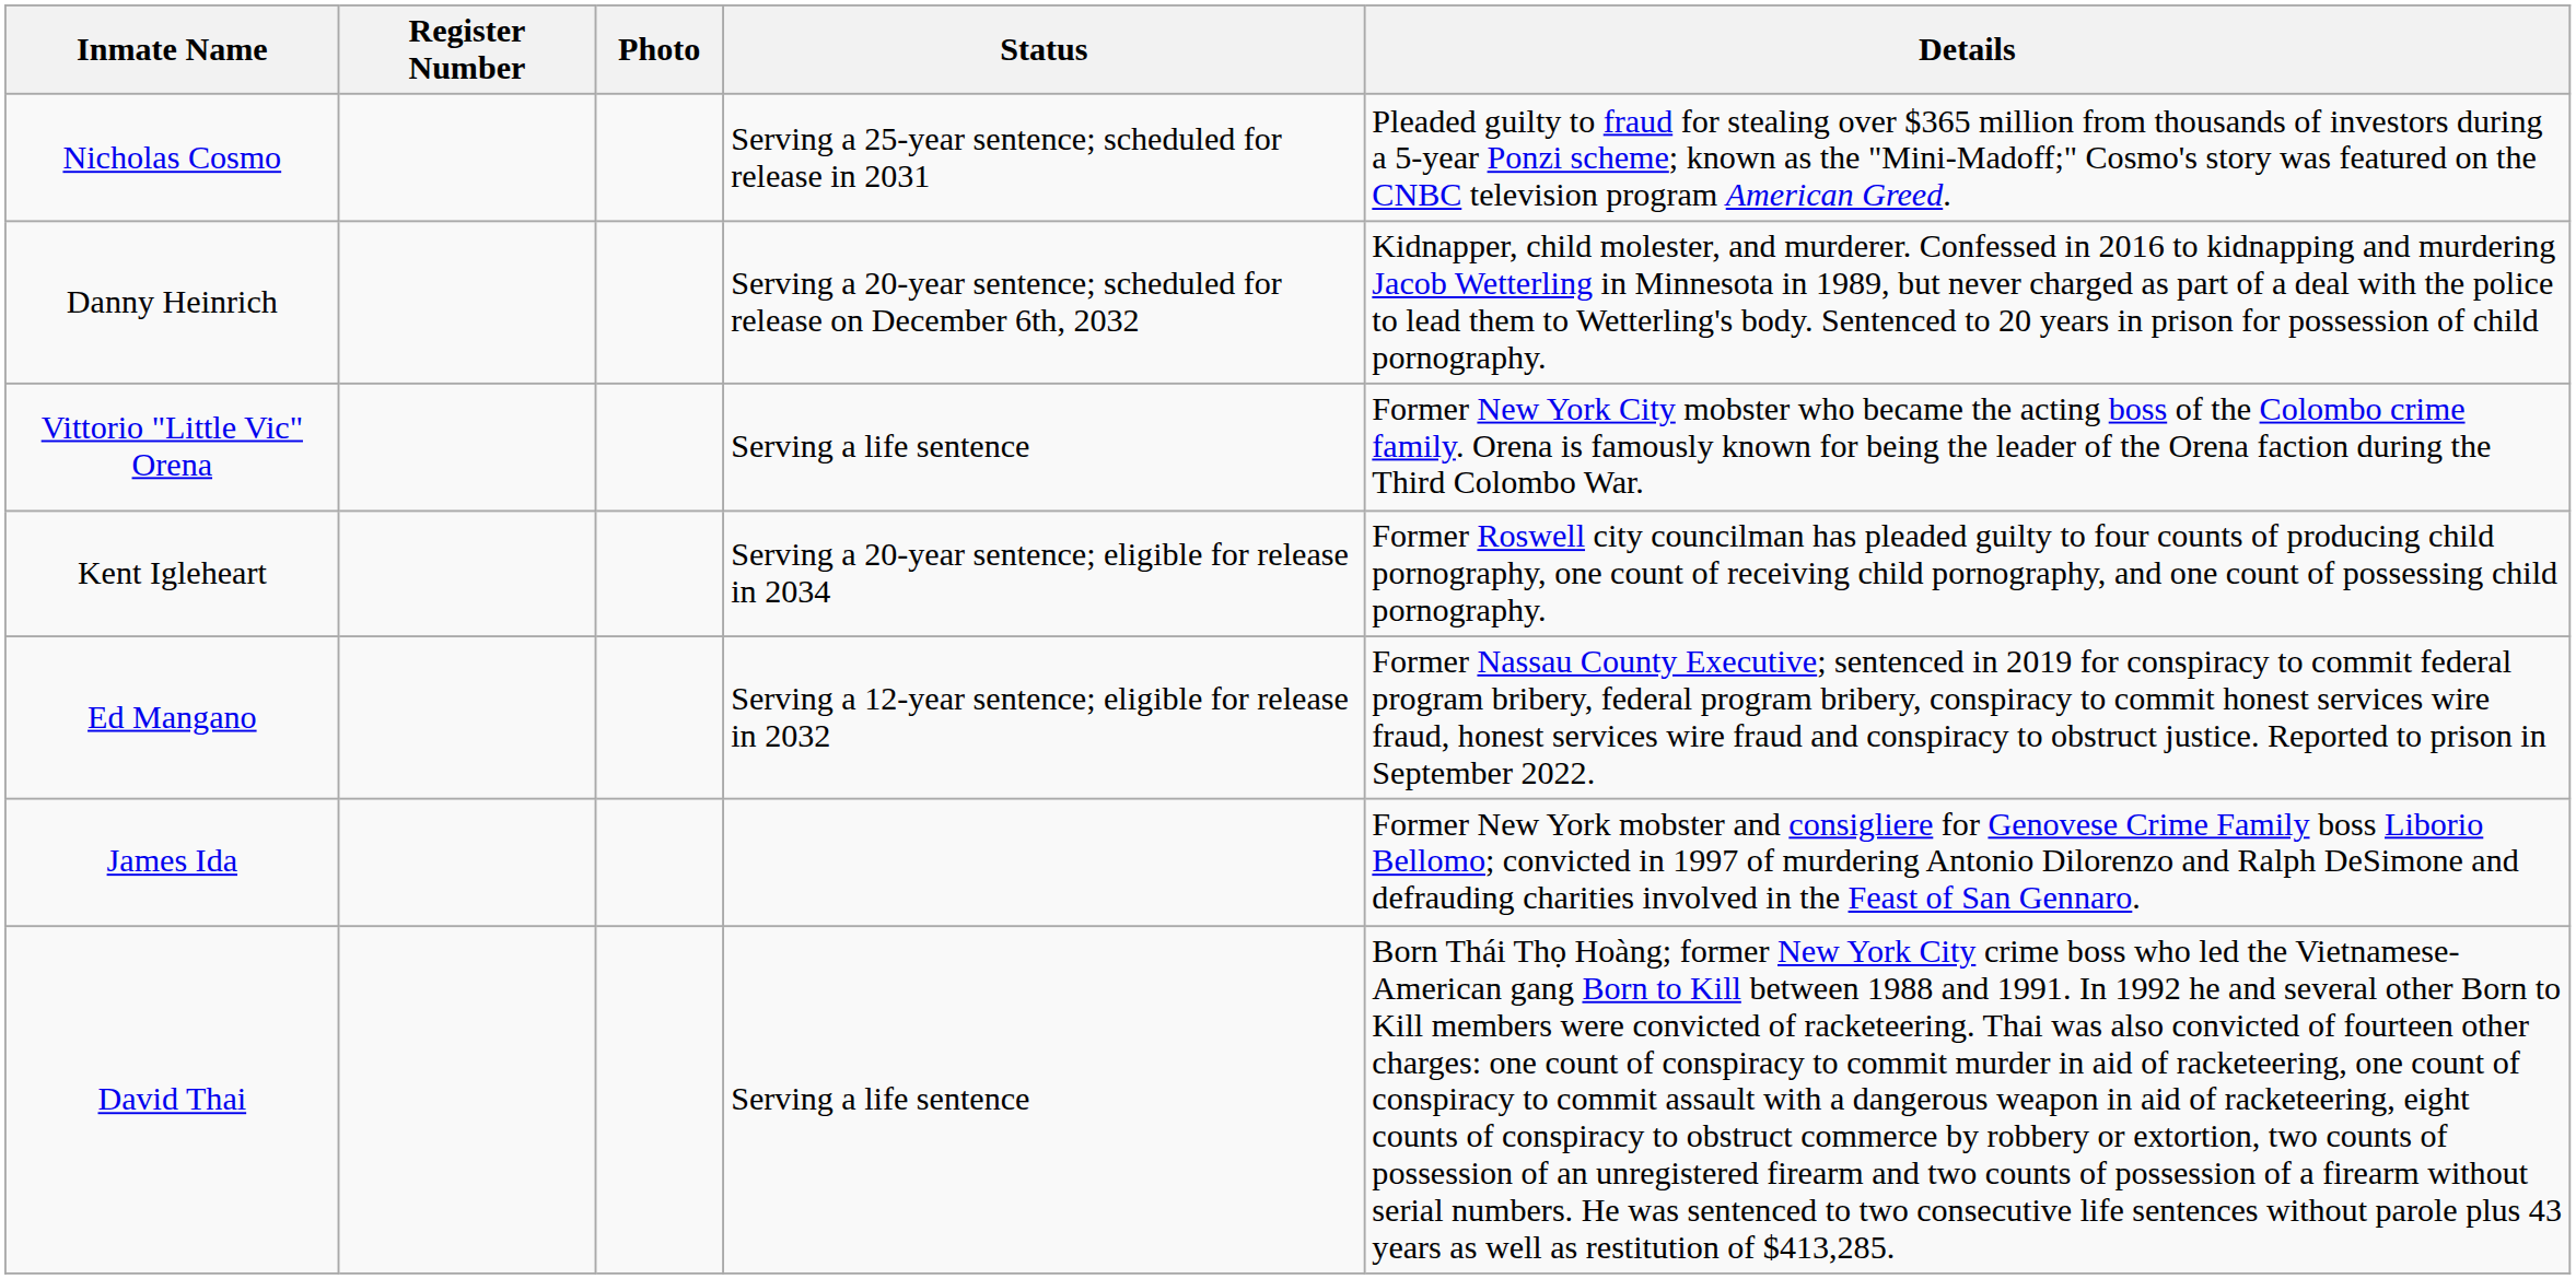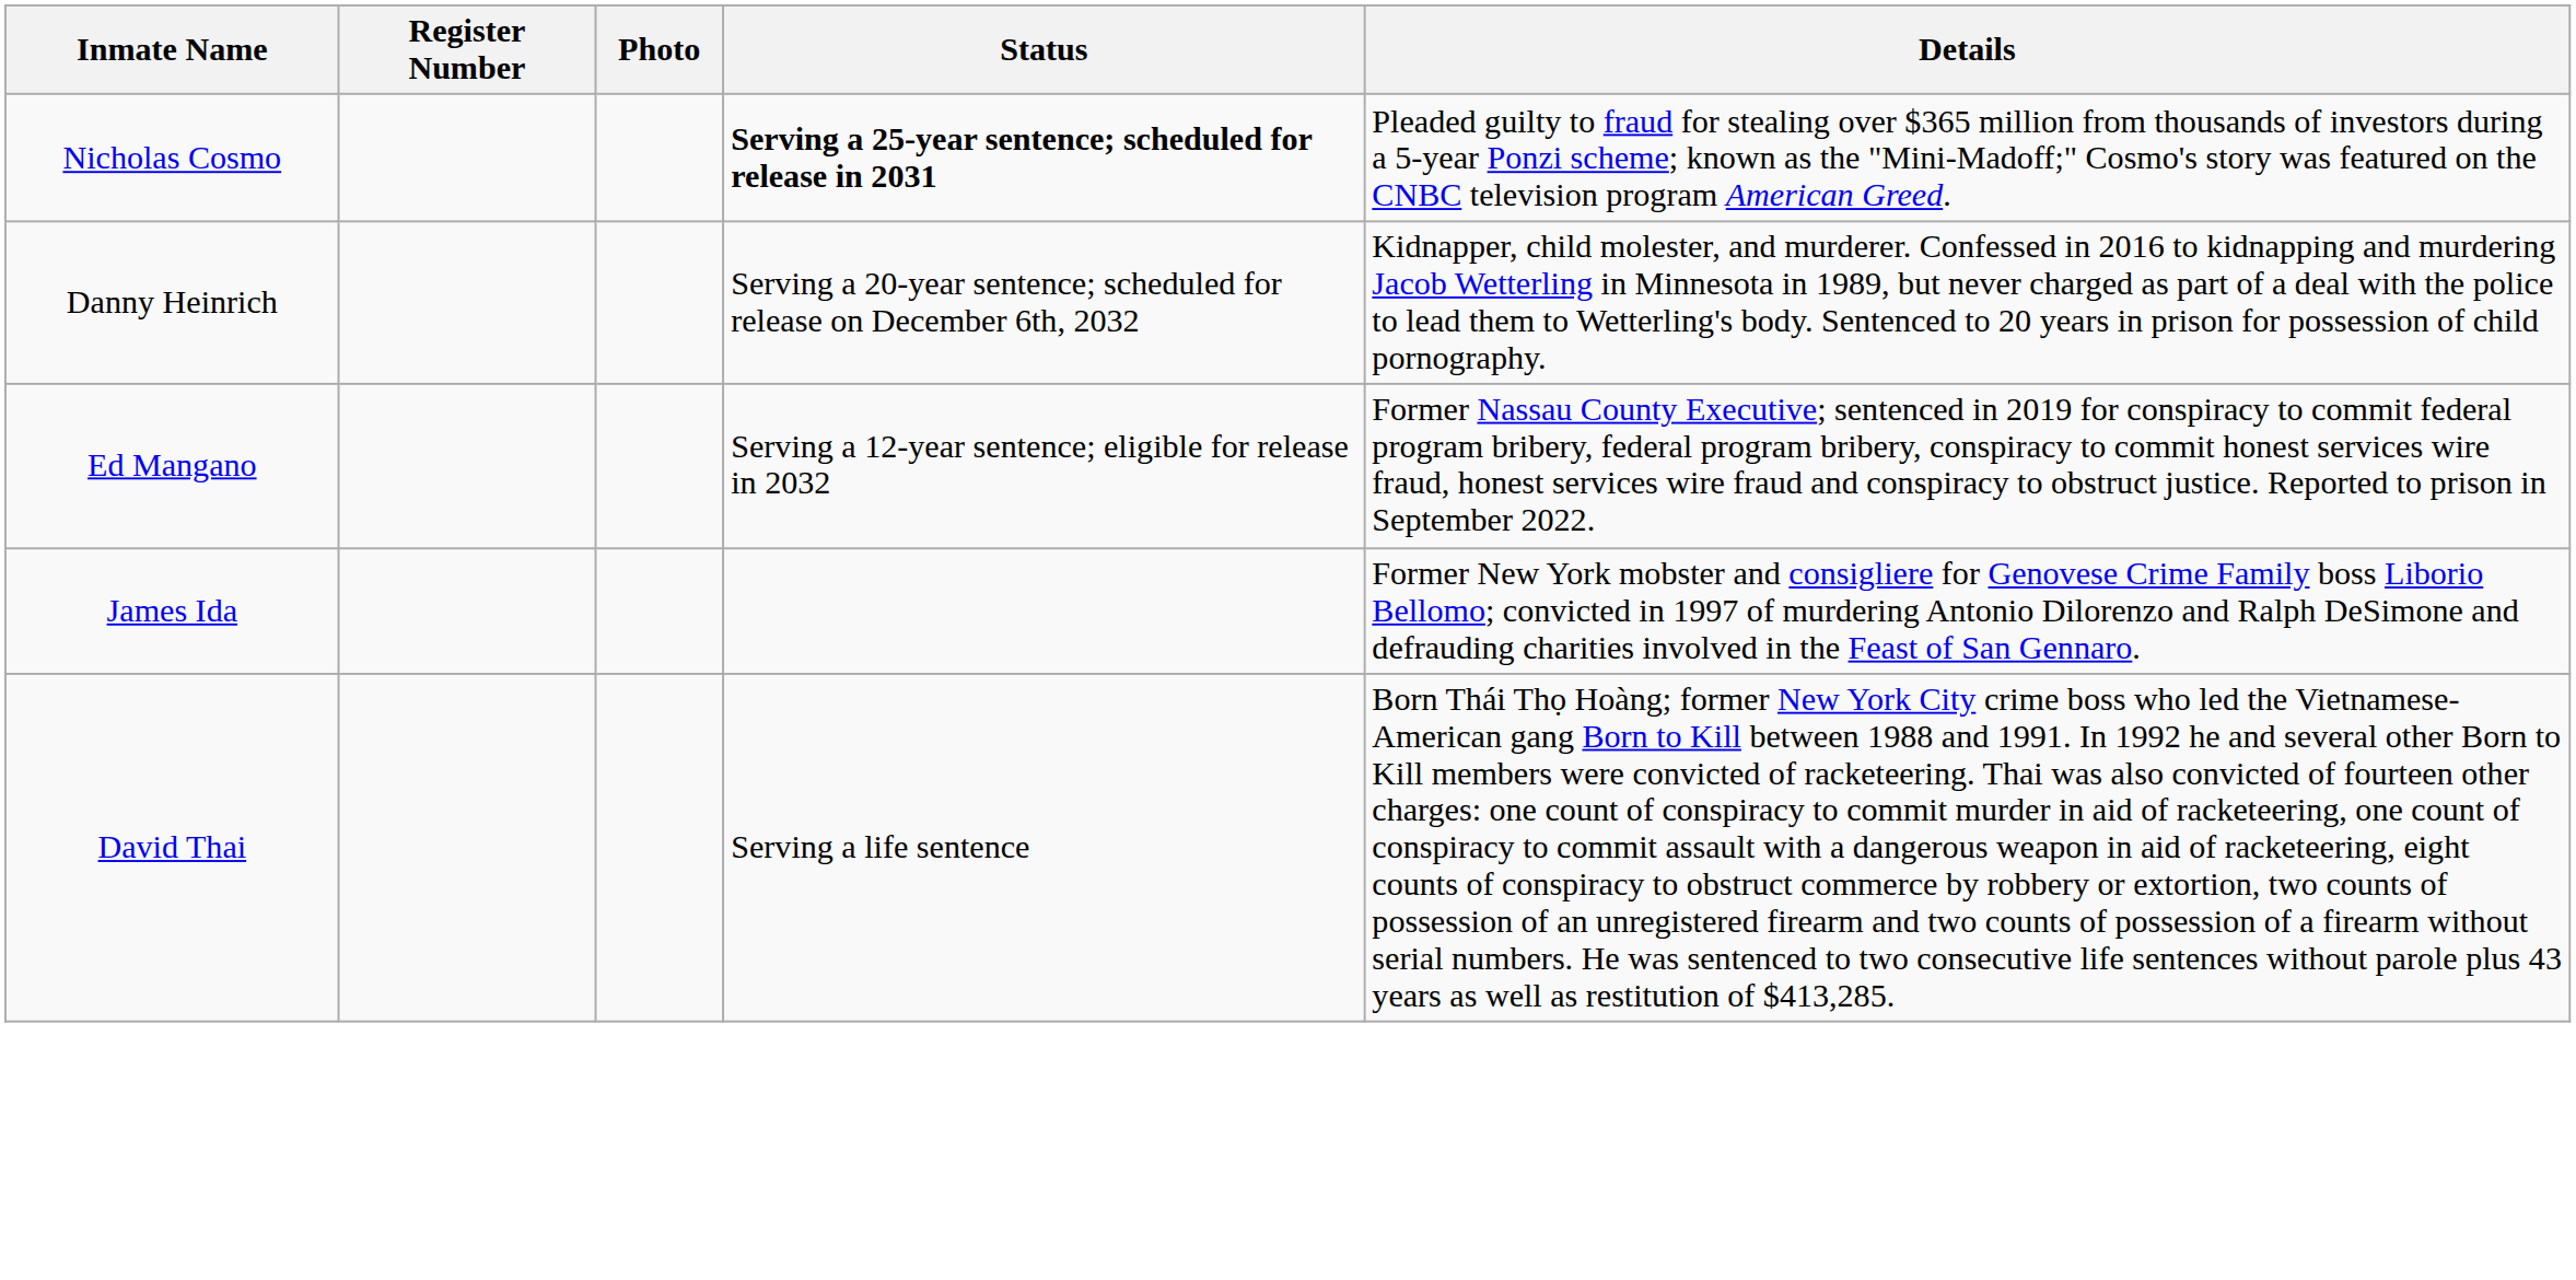Nicholas Cosmo | Status: normal -> bold
- row: Vittorio "Little Vic" Orena | Serving a life sentence | Former New York City mobster who became the acting boss of the Colombo crime family. Orena is famously known for being the leader of the Orena faction during the Third Colombo War.
- row: Kent Igleheart | Serving a 20-year sentence; eligible for release in 2034 | Former Roswell city councilman has pleaded guilty to four counts of producing child pornography, one count of receiving child pornography, and one count of possessing child pornography.
